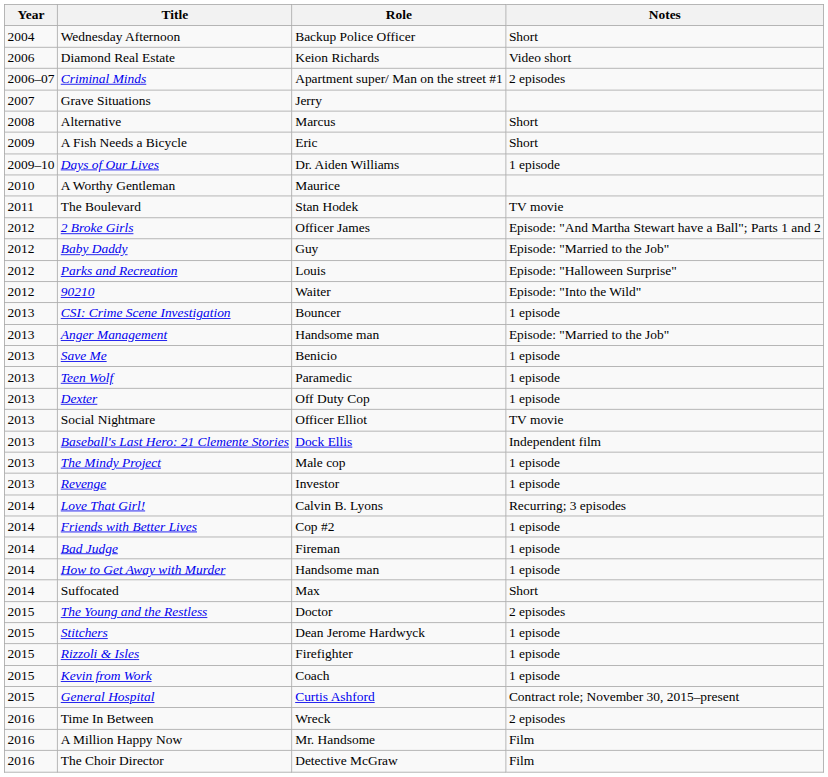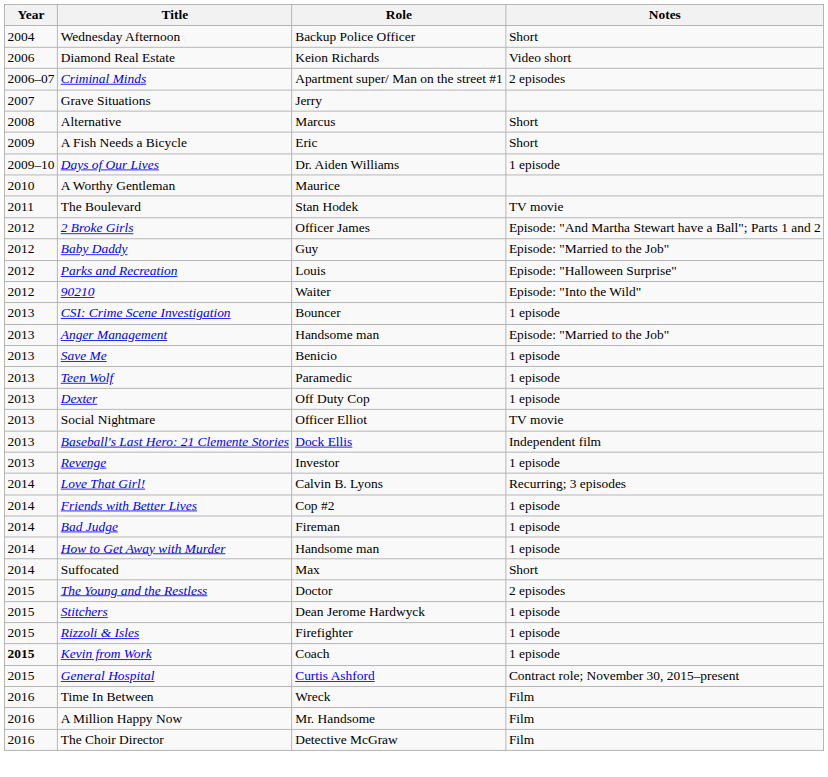- row: 2013 | The Mindy Project | Male cop | 1 episode
Kevin from Work | Year: normal -> bold
Time In Between | Notes: 2 episodes -> Film
